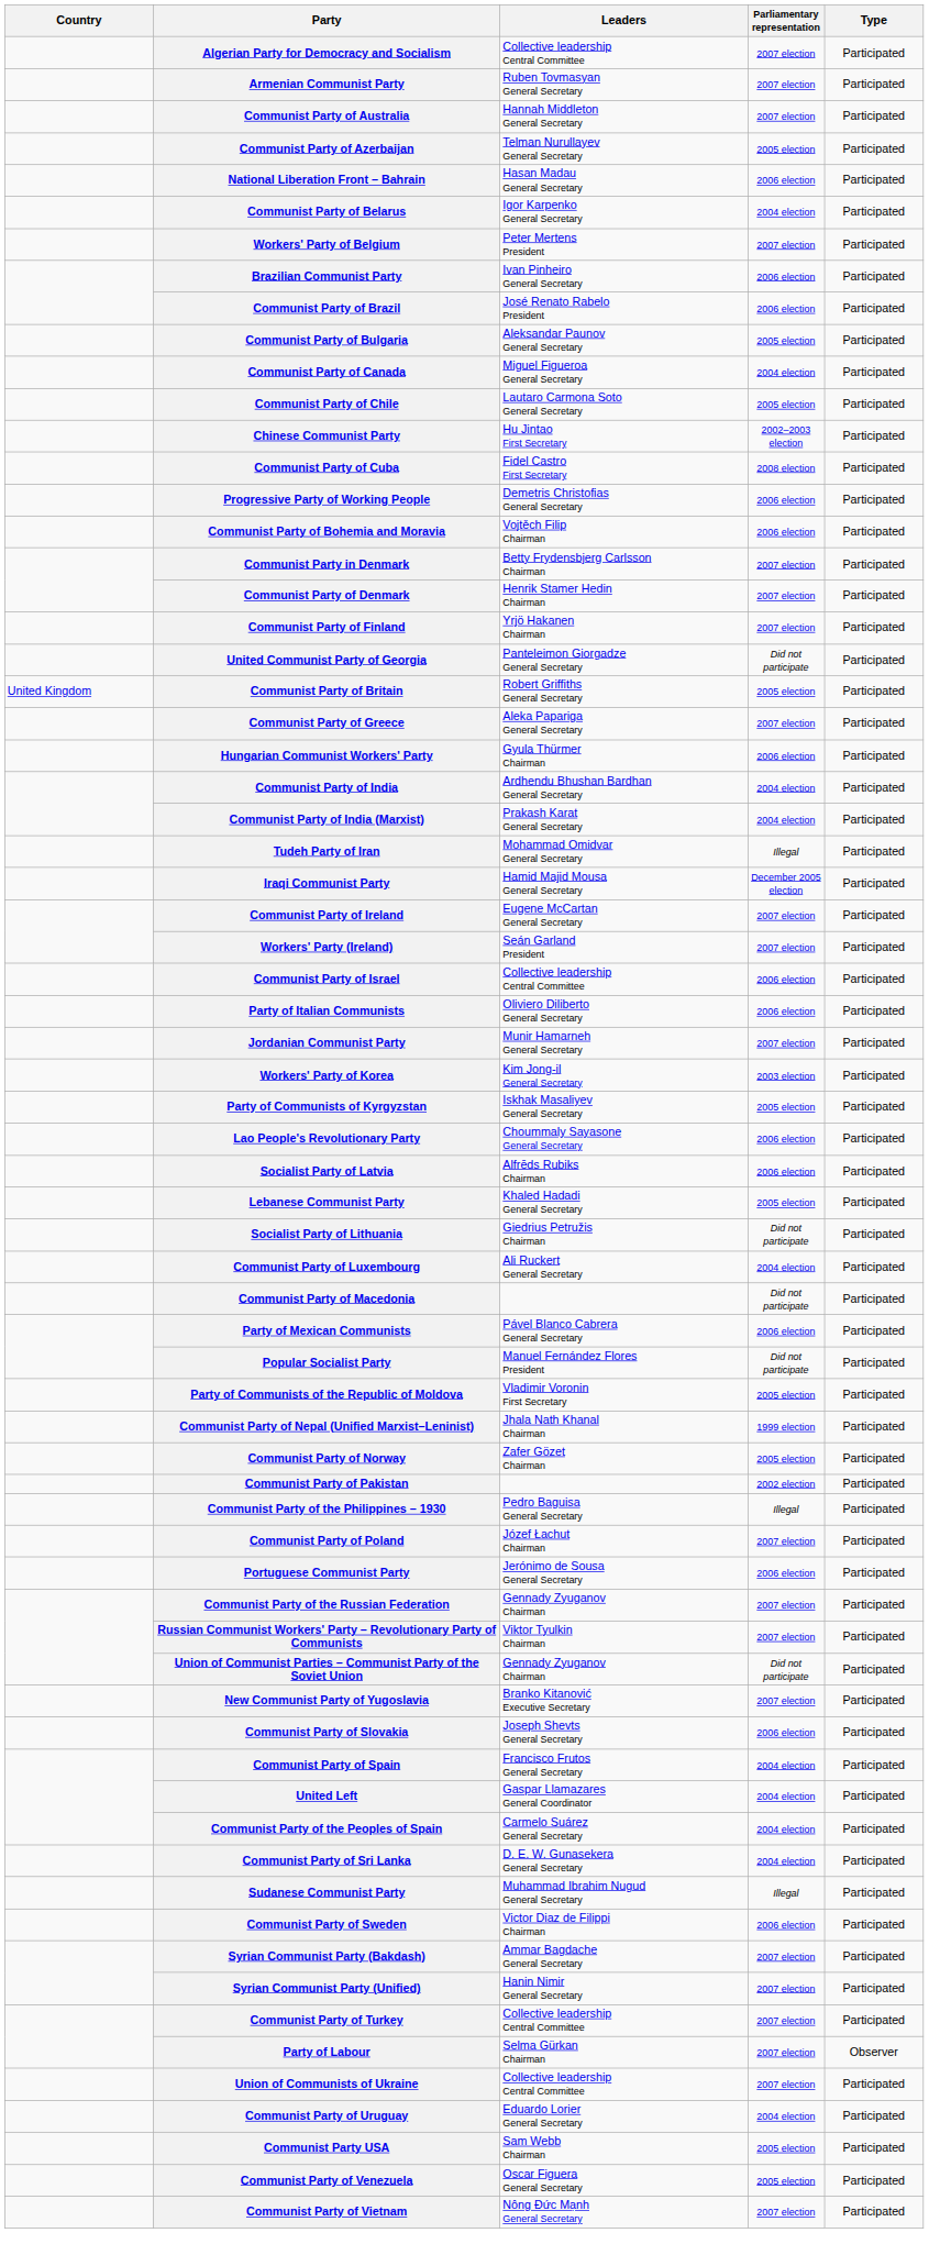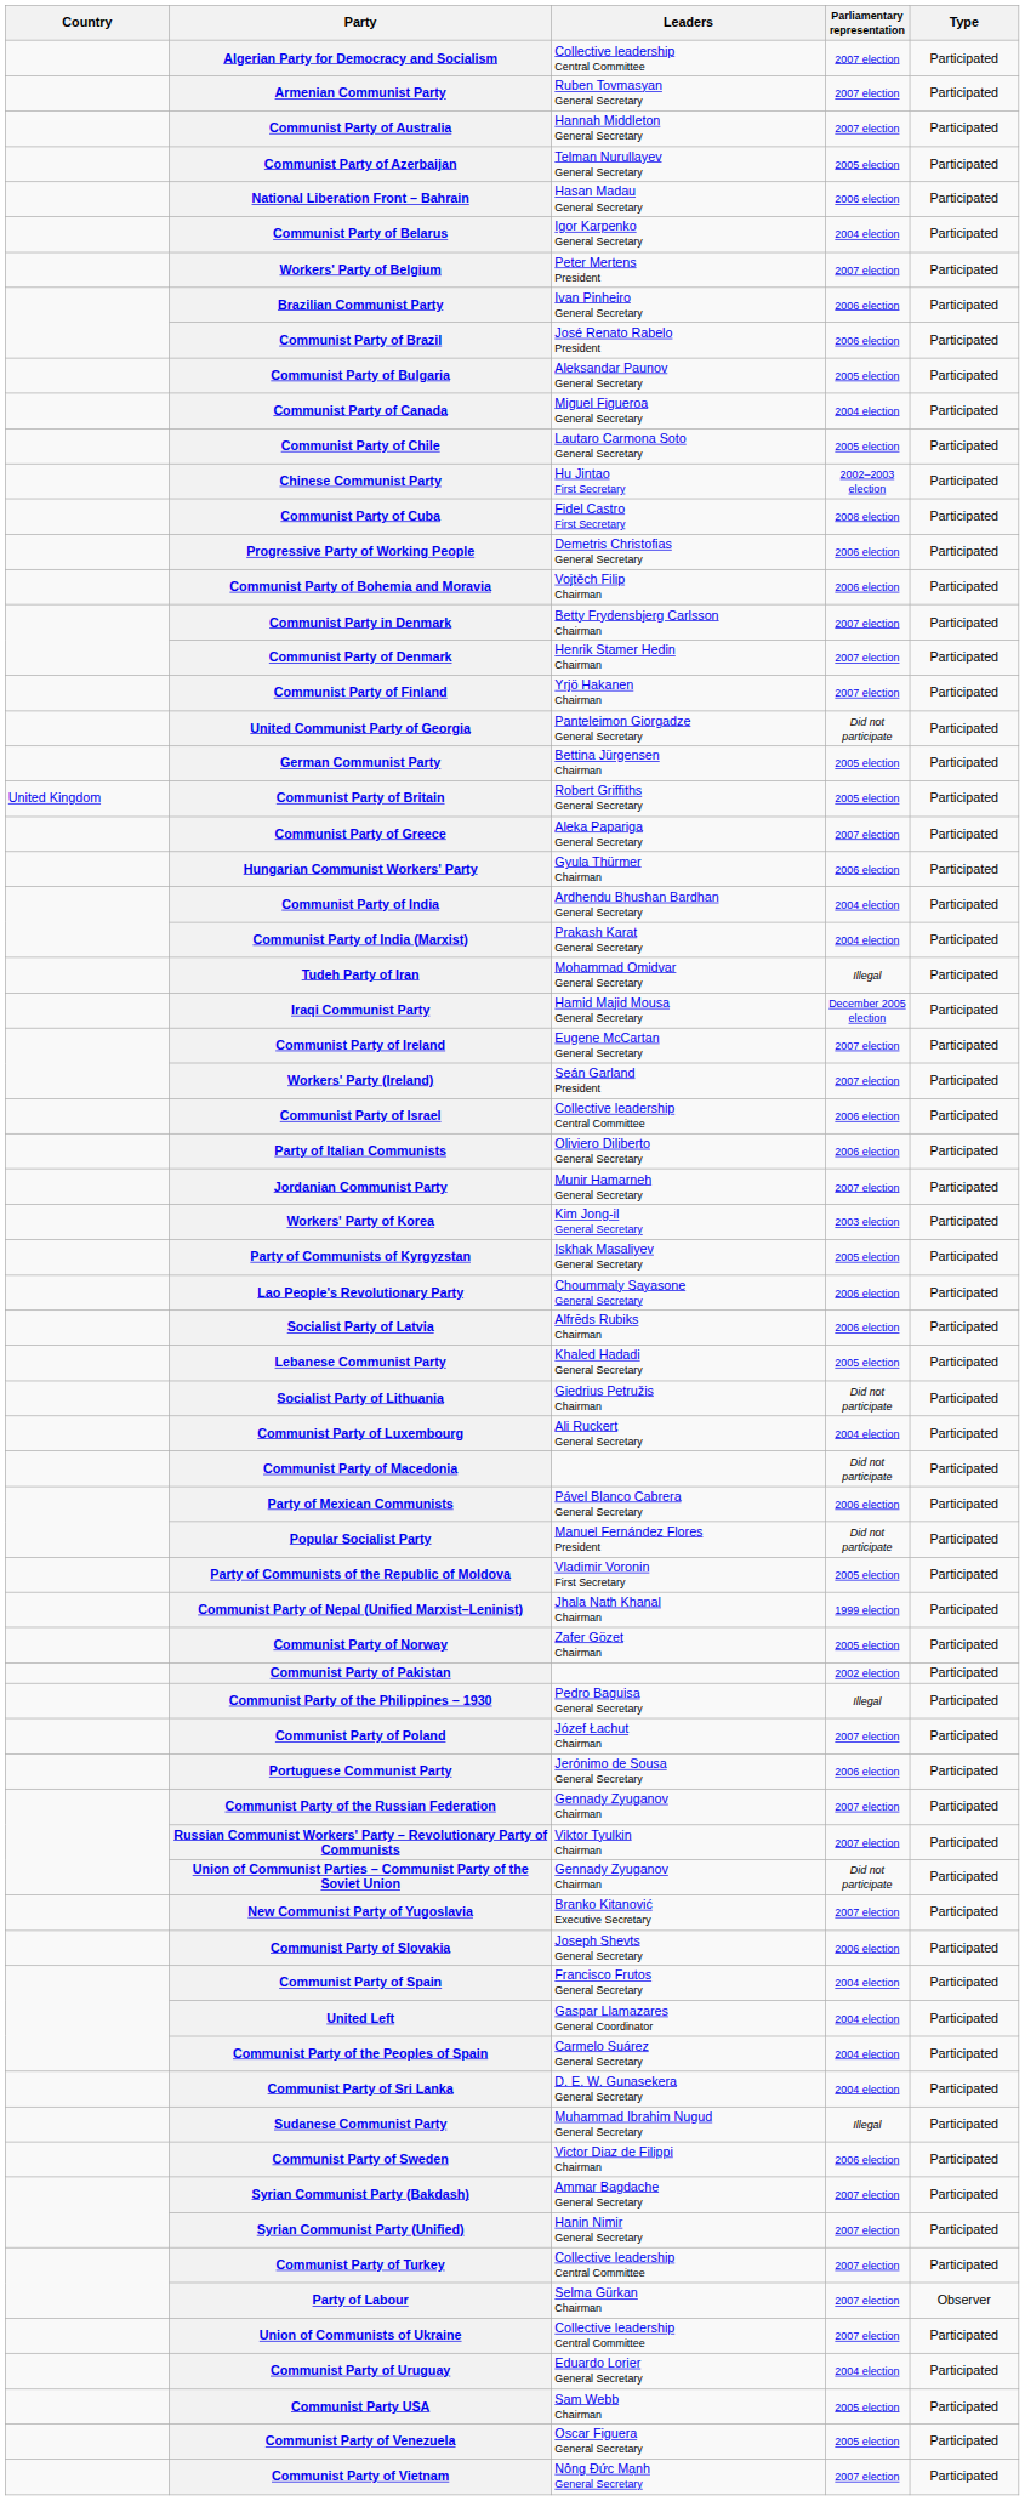+ row: German Communist Party | Bettina Jürgensen Chairman | 2005 election | Participated
